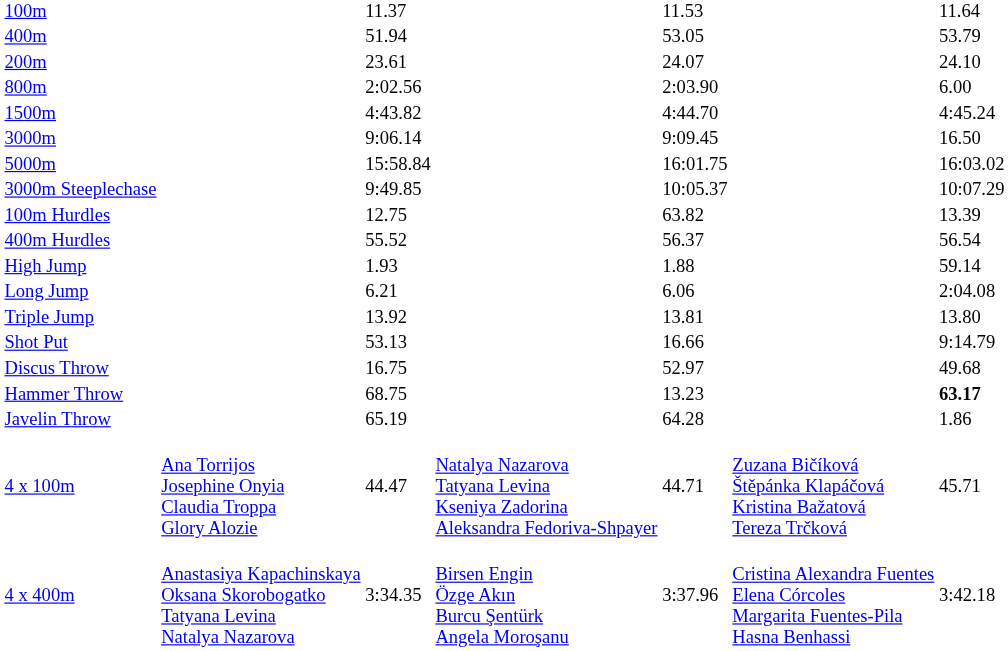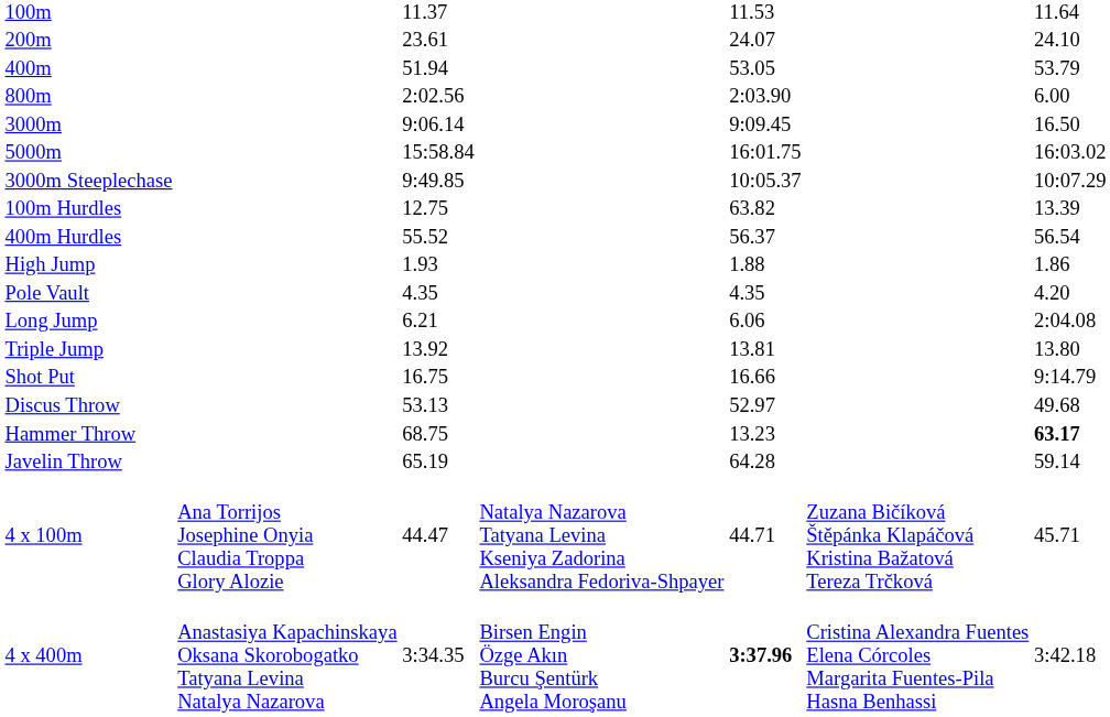rows swapped: 200m <-> 400m
- row: 1500m | 4:43.82 | 4:44.70 | 4:45.24
High Jump | column 7: 59.14 -> 1.86
+ row: Pole Vault | 4.35 | 4.35 | 4.20
Shot Put | column 3: 53.13 -> 16.75
Discus Throw | column 3: 16.75 -> 53.13
Javelin Throw | column 7: 1.86 -> 59.14
4 x 400m | column 5: normal -> bold
